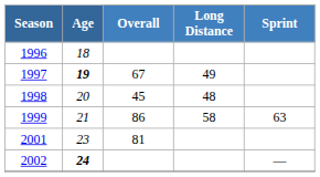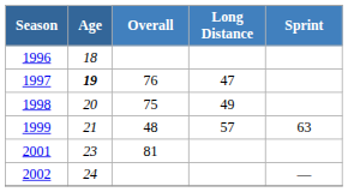1997 | Overall: 67 -> 76
1997 | Long Distance: 49 -> 47
1998 | Overall: 45 -> 75
1998 | Long Distance: 48 -> 49
1999 | Overall: 86 -> 48
1999 | Long Distance: 58 -> 57
2002 | Age: bold -> normal
